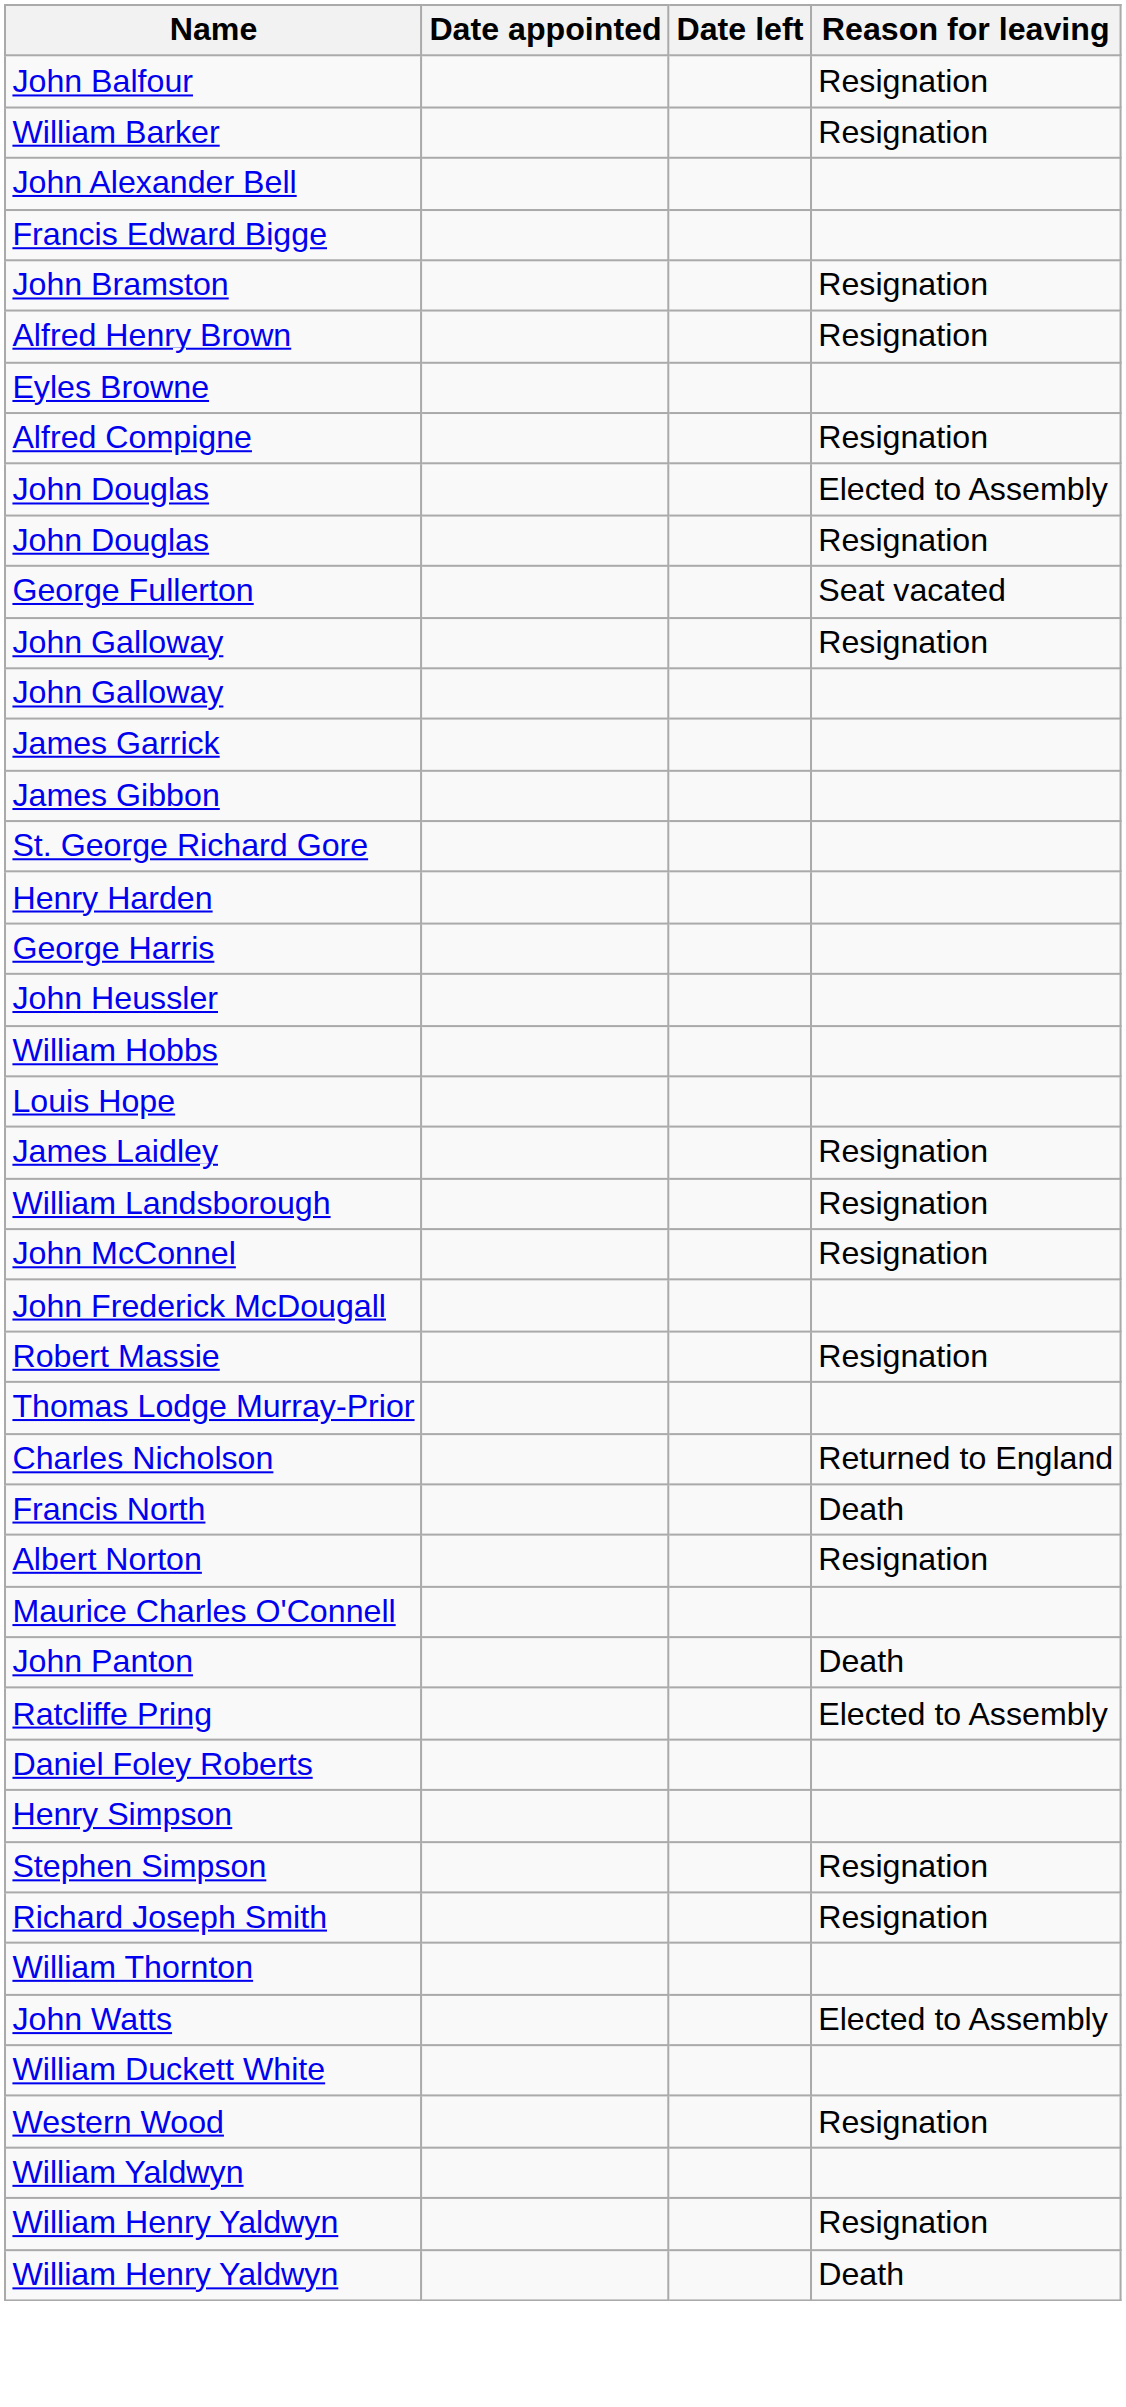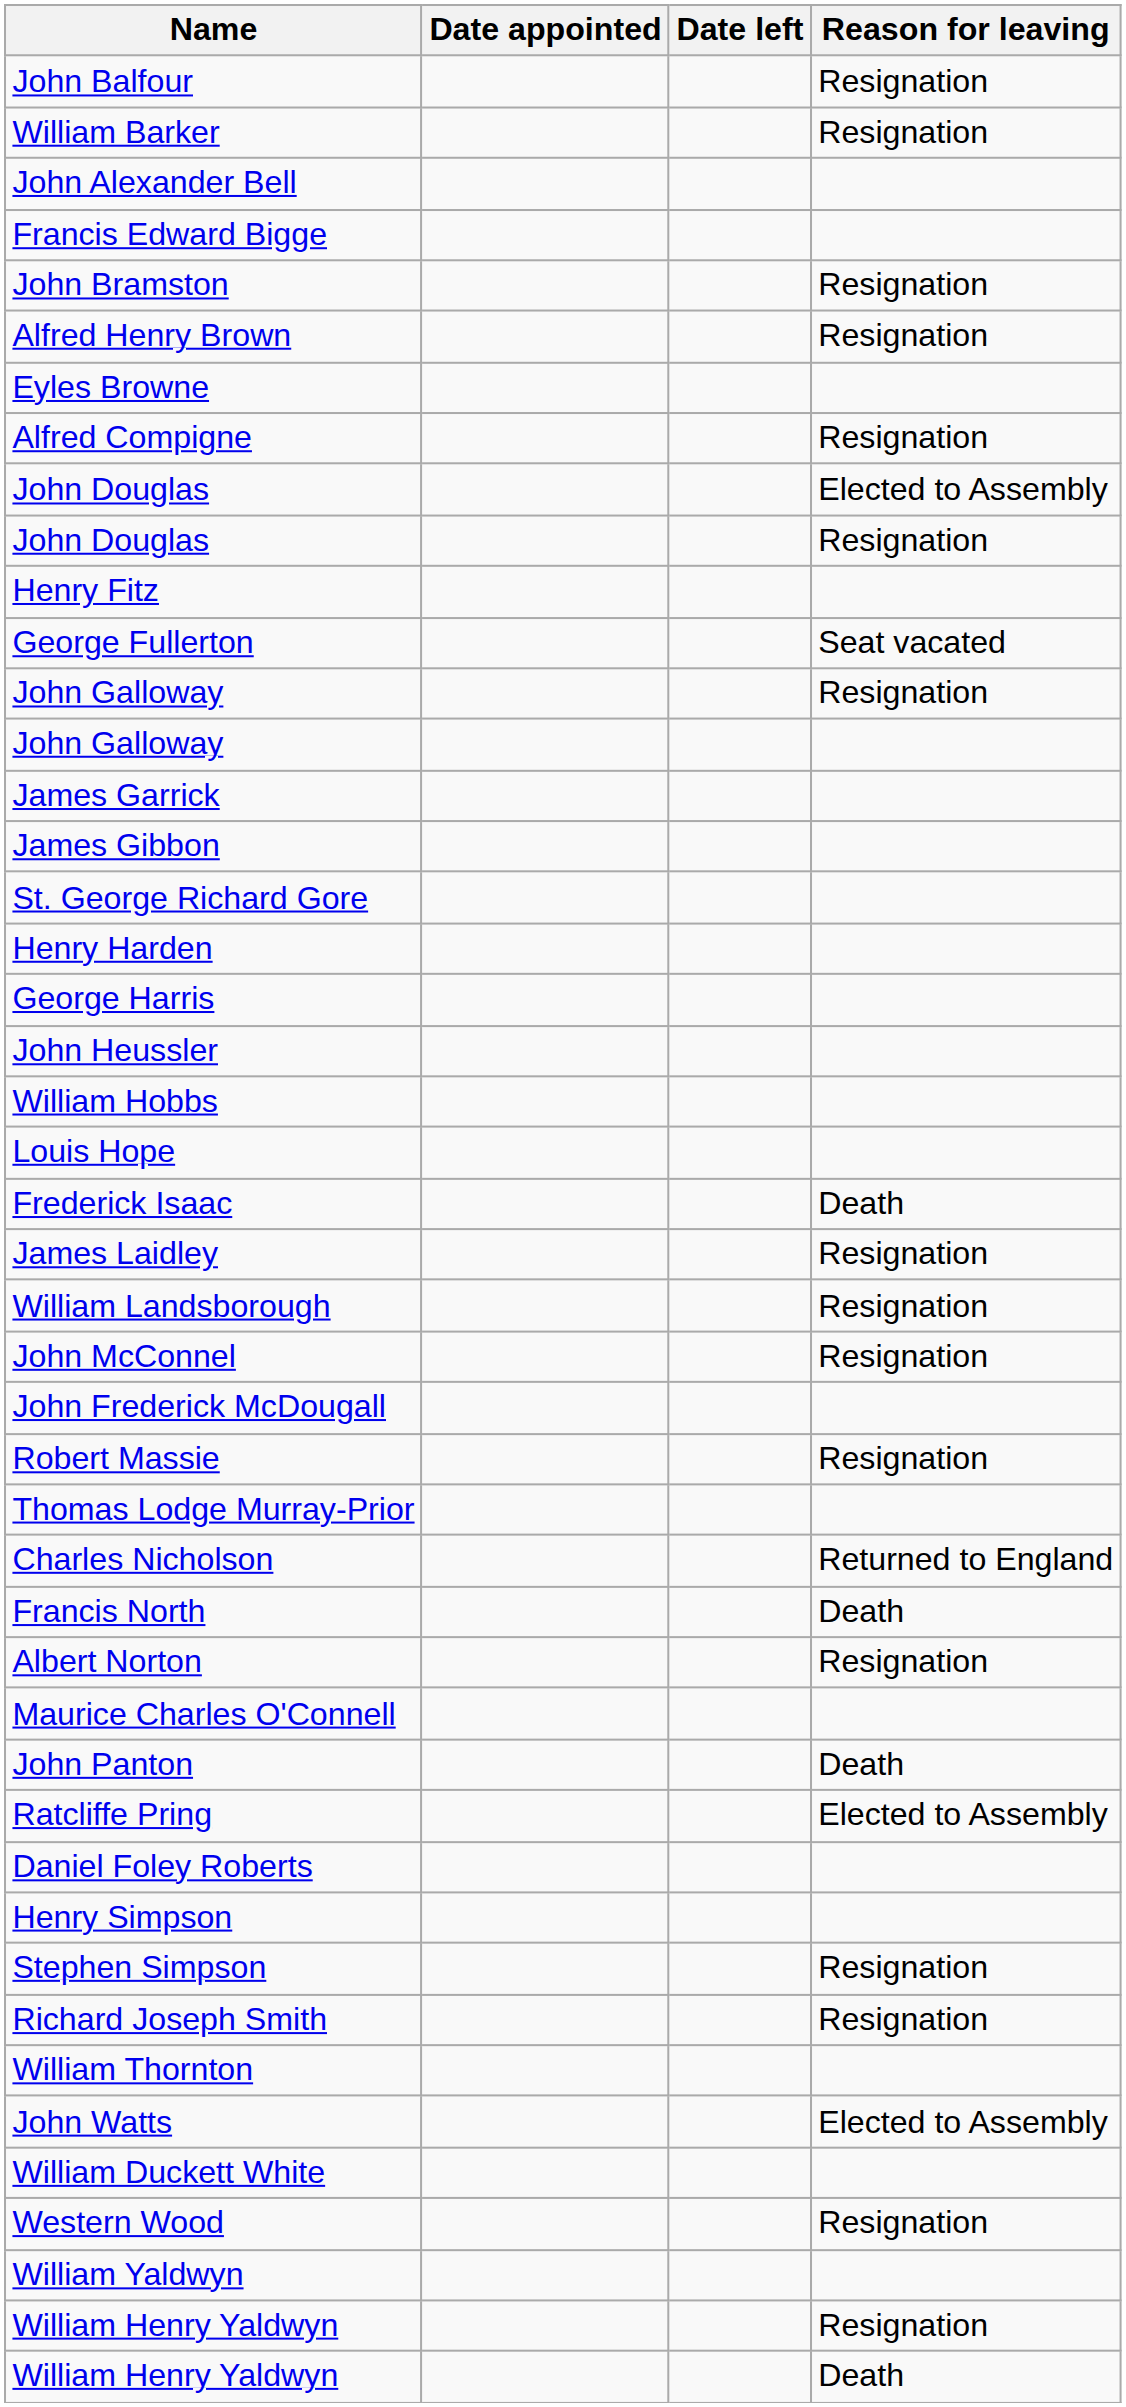+ row: Henry Fitz
+ row: Frederick Isaac | Death
